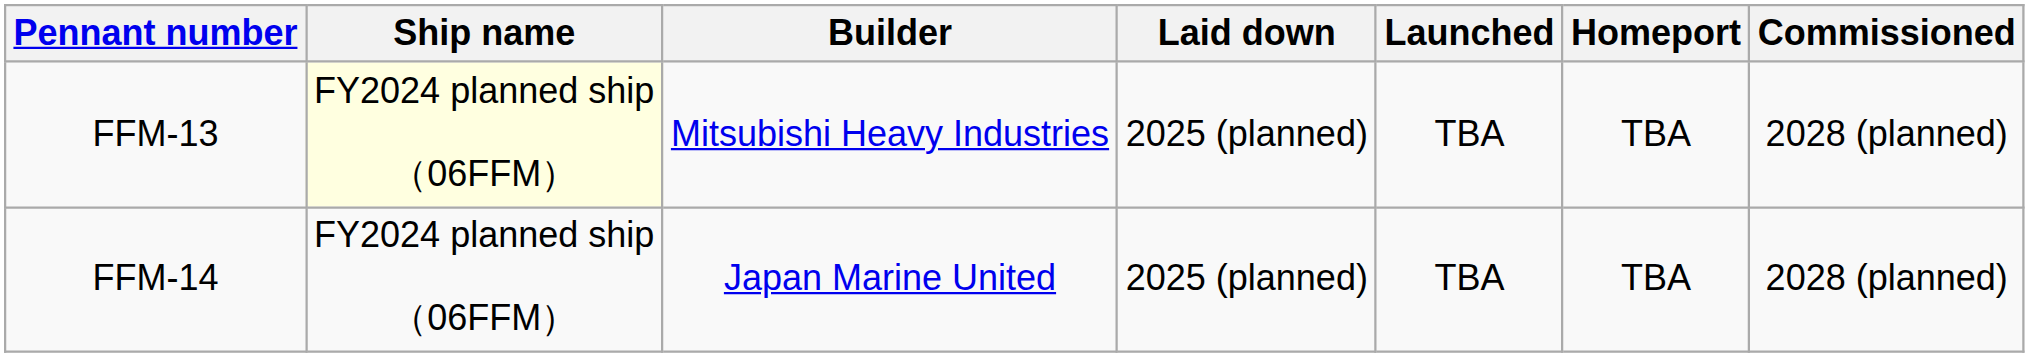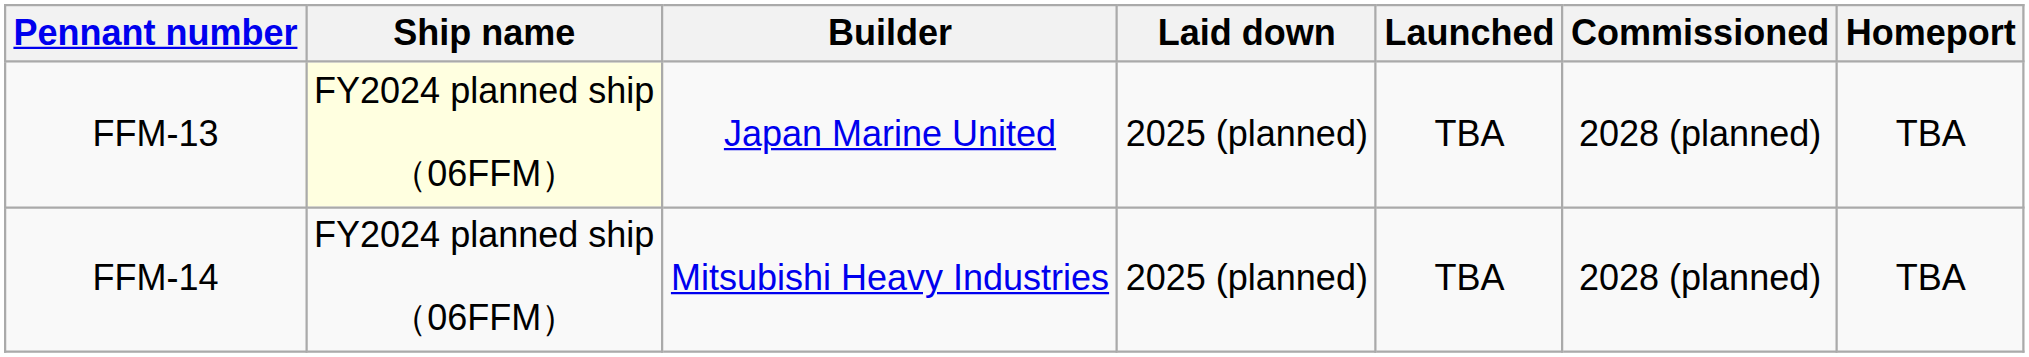columns swapped: Commissioned <-> Homeport
FFM-13 | Builder: Mitsubishi Heavy Industries -> Japan Marine United
FFM-14 | Builder: Japan Marine United -> Mitsubishi Heavy Industries
